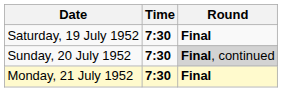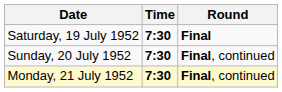Sunday, 20 July 1952 | Round: lightgrey background -> no background
Monday, 21 July 1952 | Round: Final -> Final, continued
